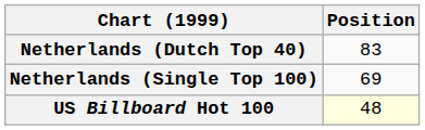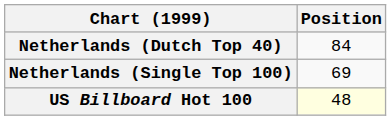Netherlands (Dutch Top 40) | Position: 83 -> 84
